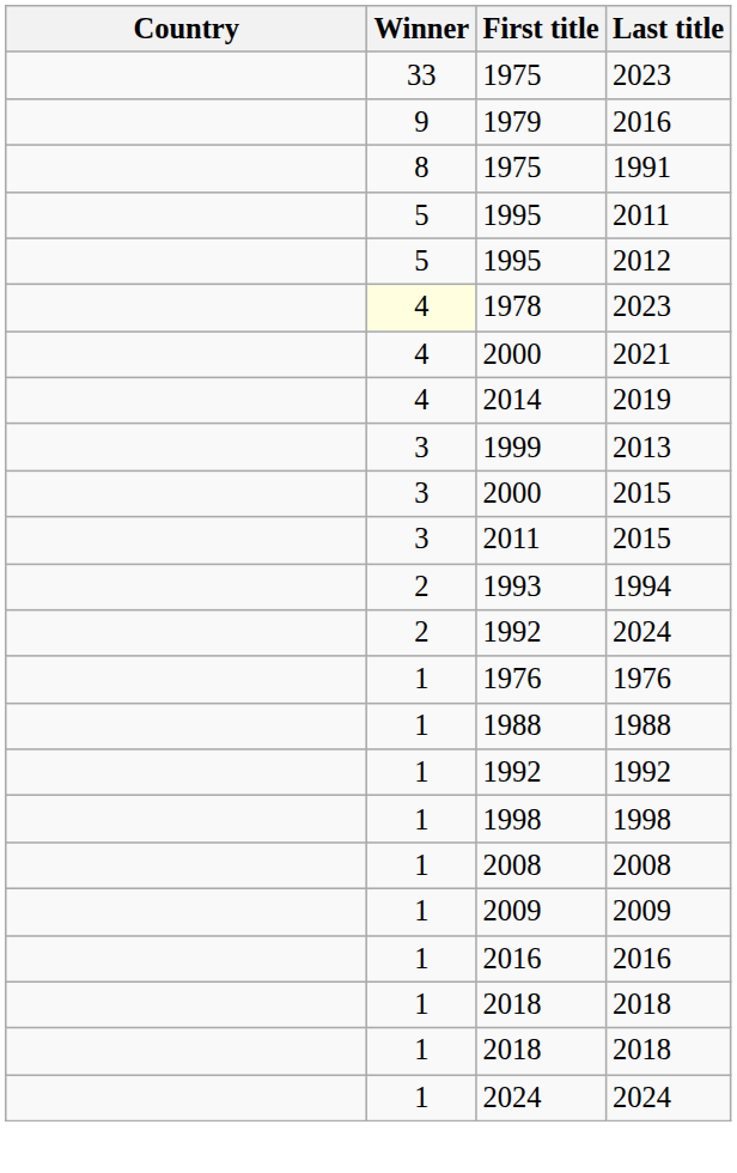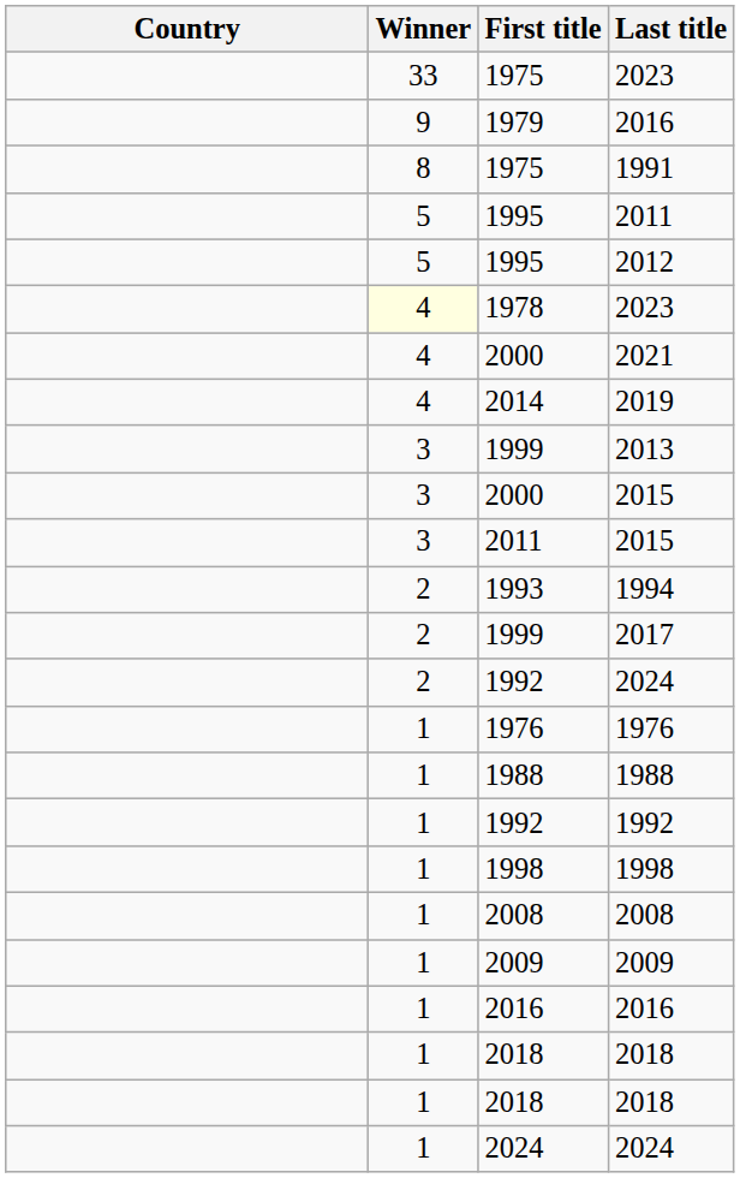+ row: 2 | 1999 | 2017
